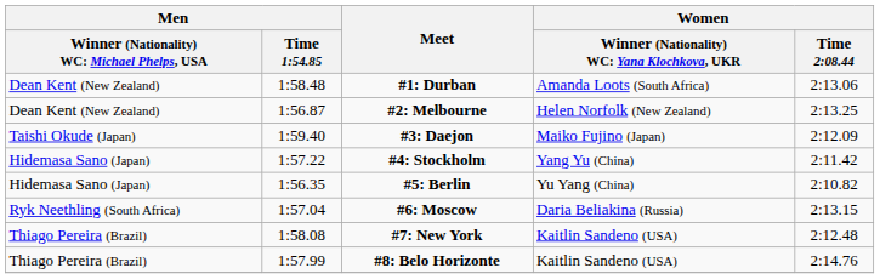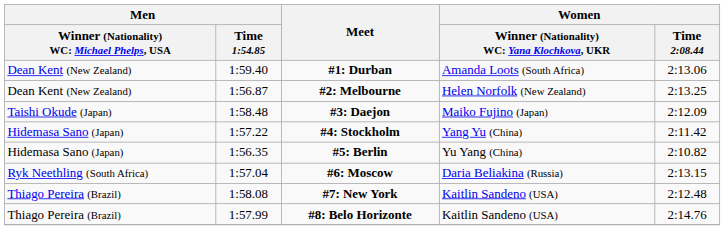#1: Durban | Men / Time 1:54.85: 1:58.48 -> 1:59.40
#3: Daejon | Men / Time 1:54.85: 1:59.40 -> 1:58.48
